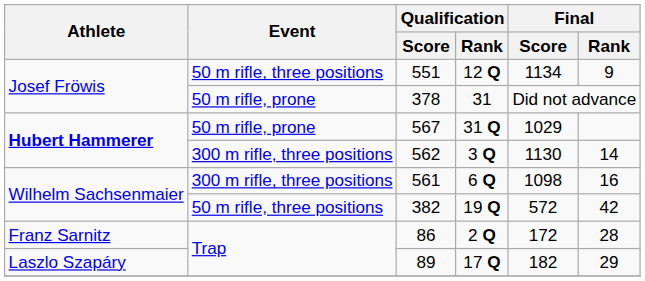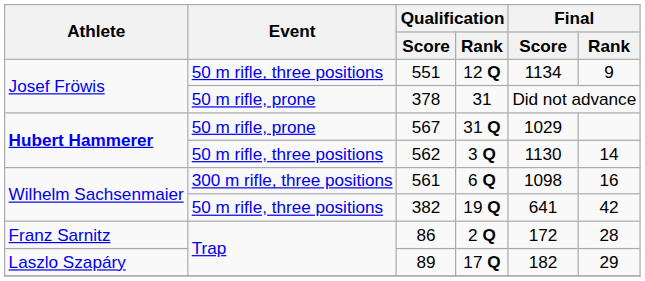562 | Event: 300 m rifle, three positions -> 50 m rifle, three positions
382 | Final / Score: 572 -> 641
